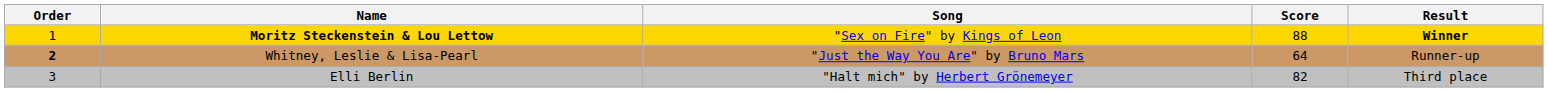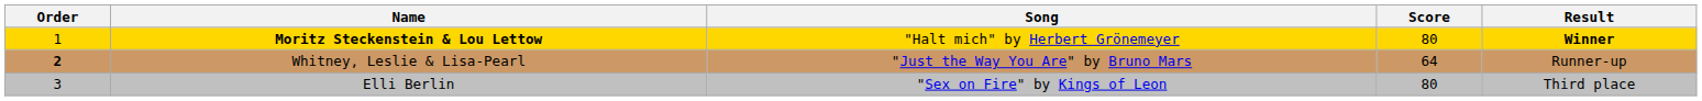Moritz Steckenstein & Lou Lettow | Song: "Sex on Fire" by Kings of Leon -> "Halt mich" by Herbert Grönemeyer
Moritz Steckenstein & Lou Lettow | Score: 88 -> 80
Elli Berlin | Song: "Halt mich" by Herbert Grönemeyer -> "Sex on Fire" by Kings of Leon
Elli Berlin | Score: 82 -> 80
